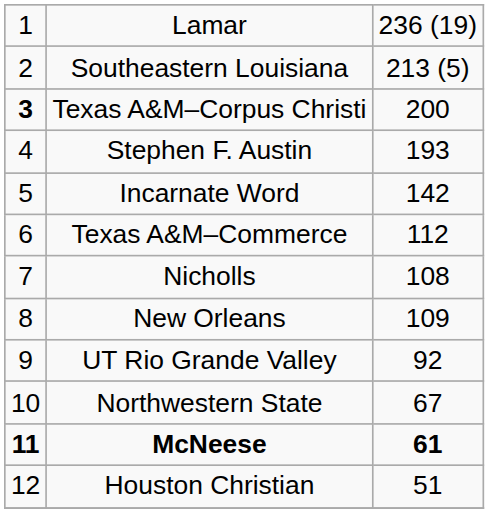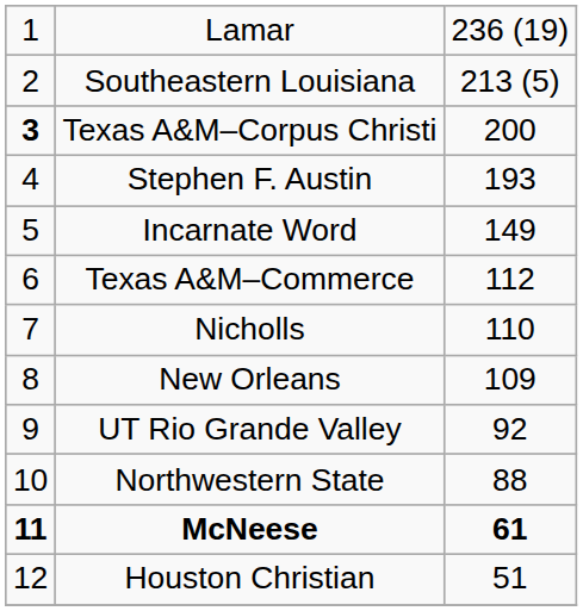Incarnate Word | column 3: 142 -> 149
Nicholls | column 3: 108 -> 110
Northwestern State | column 3: 67 -> 88
